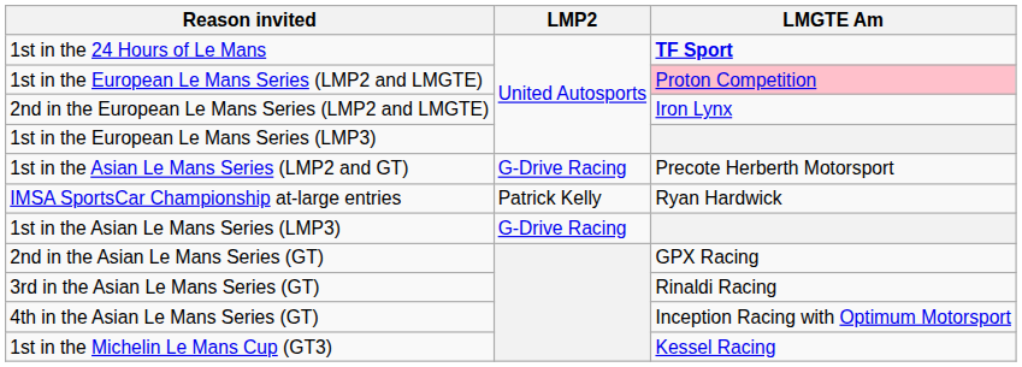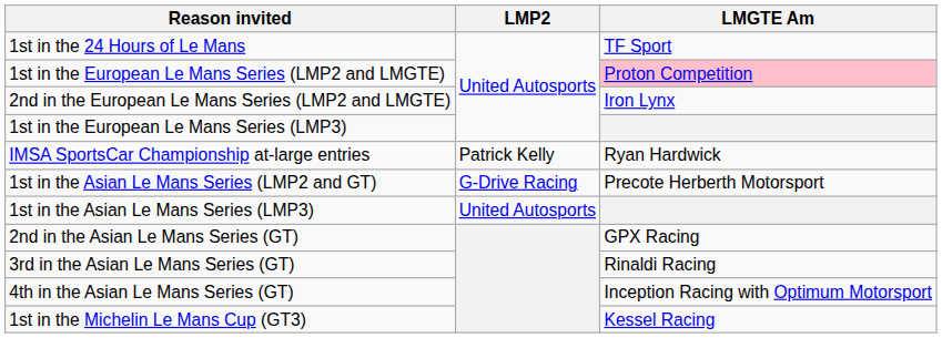1st in the 24 Hours of Le Mans | LMGTE Am: bold -> normal
rows swapped: IMSA SportsCar Championship at-large entries <-> 1st in the Asian Le Mans Series (LMP2 and GT)
1st in the Asian Le Mans Series (LMP3) | LMP2: G-Drive Racing -> United Autosports
